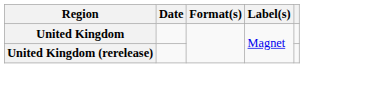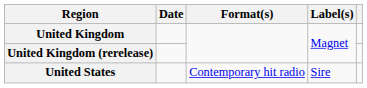+ row: United States | Contemporary hit radio | Sire
